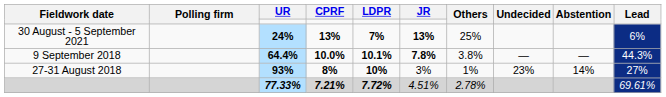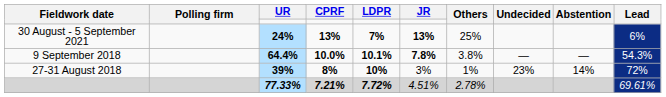9 September 2018 | Lead: 44.3% -> 54.3%
27-31 August 2018 | UR: 93% -> 39%
27-31 August 2018 | Lead: 27% -> 72%
